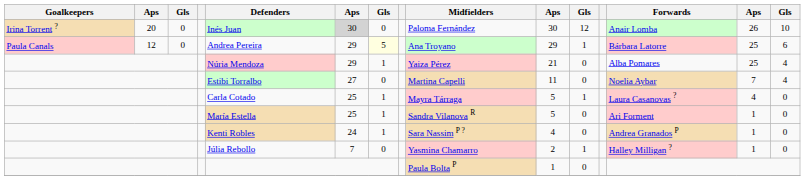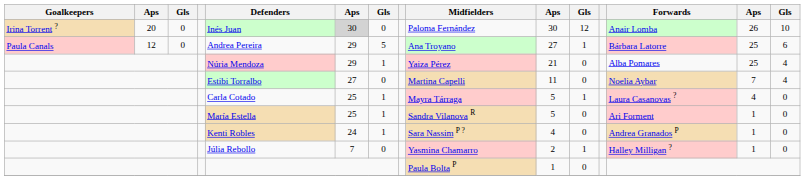Paula Canals | column 7: lightyellow background -> no background
Paula Canals | column 10: 29 -> 27
